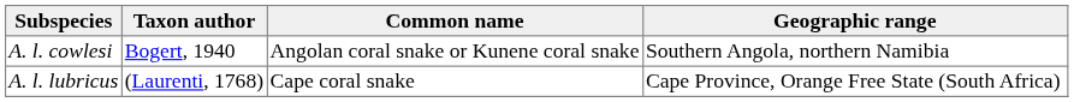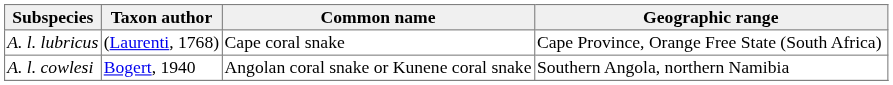rows swapped: A. l. lubricus <-> A. l. cowlesi
